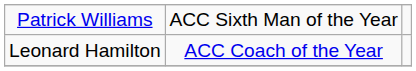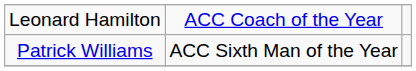rows swapped: Leonard Hamilton <-> Patrick Williams
